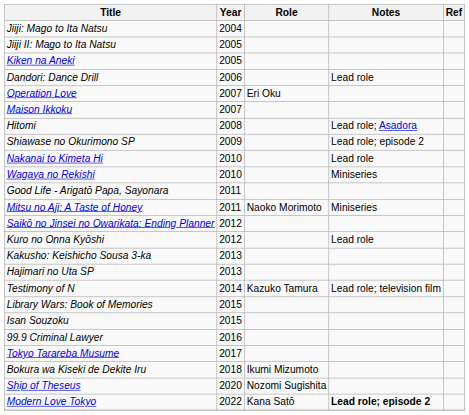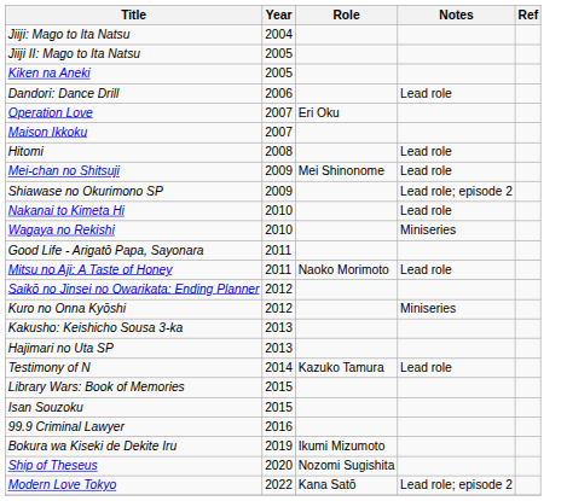Hitomi | Notes: Lead role; Asadora -> Lead role
+ row: Mei-chan no Shitsuji | 2009 | Mei Shinonome | Lead role
Mitsu no Aji: A Taste of Honey | Notes: Miniseries -> Lead role
Kuro no Onna Kyōshi | Notes: Lead role -> Miniseries
Testimony of N | Notes: Lead role; television film -> Lead role
- row: Tokyo Tarareba Musume | 2017
Bokura wa Kiseki de Dekite Iru | Year: 2018 -> 2019
Modern Love Tokyo | Notes: bold -> normal
